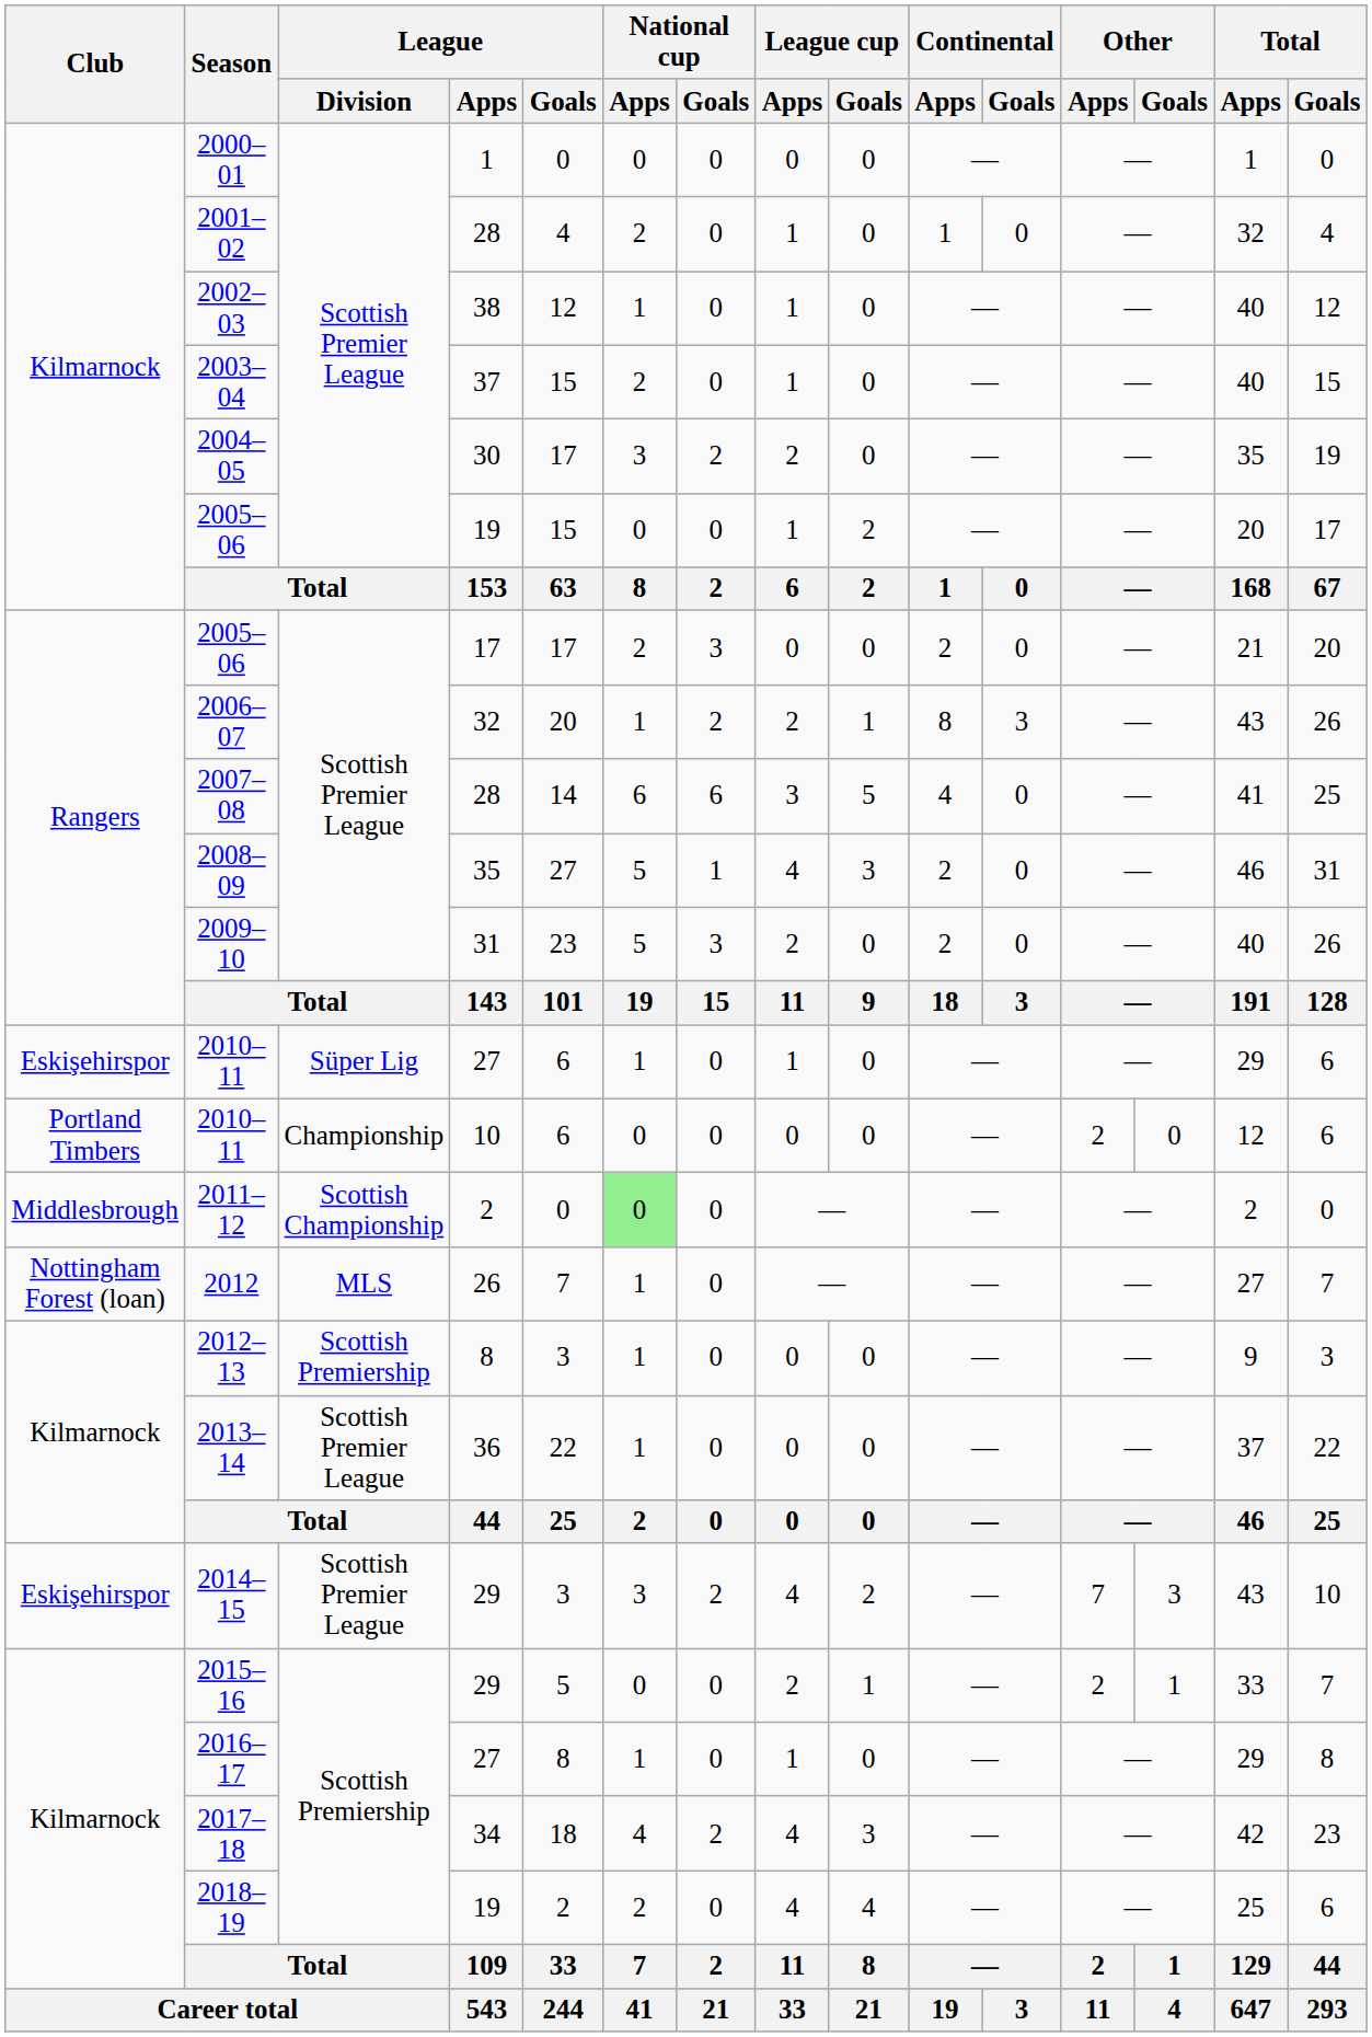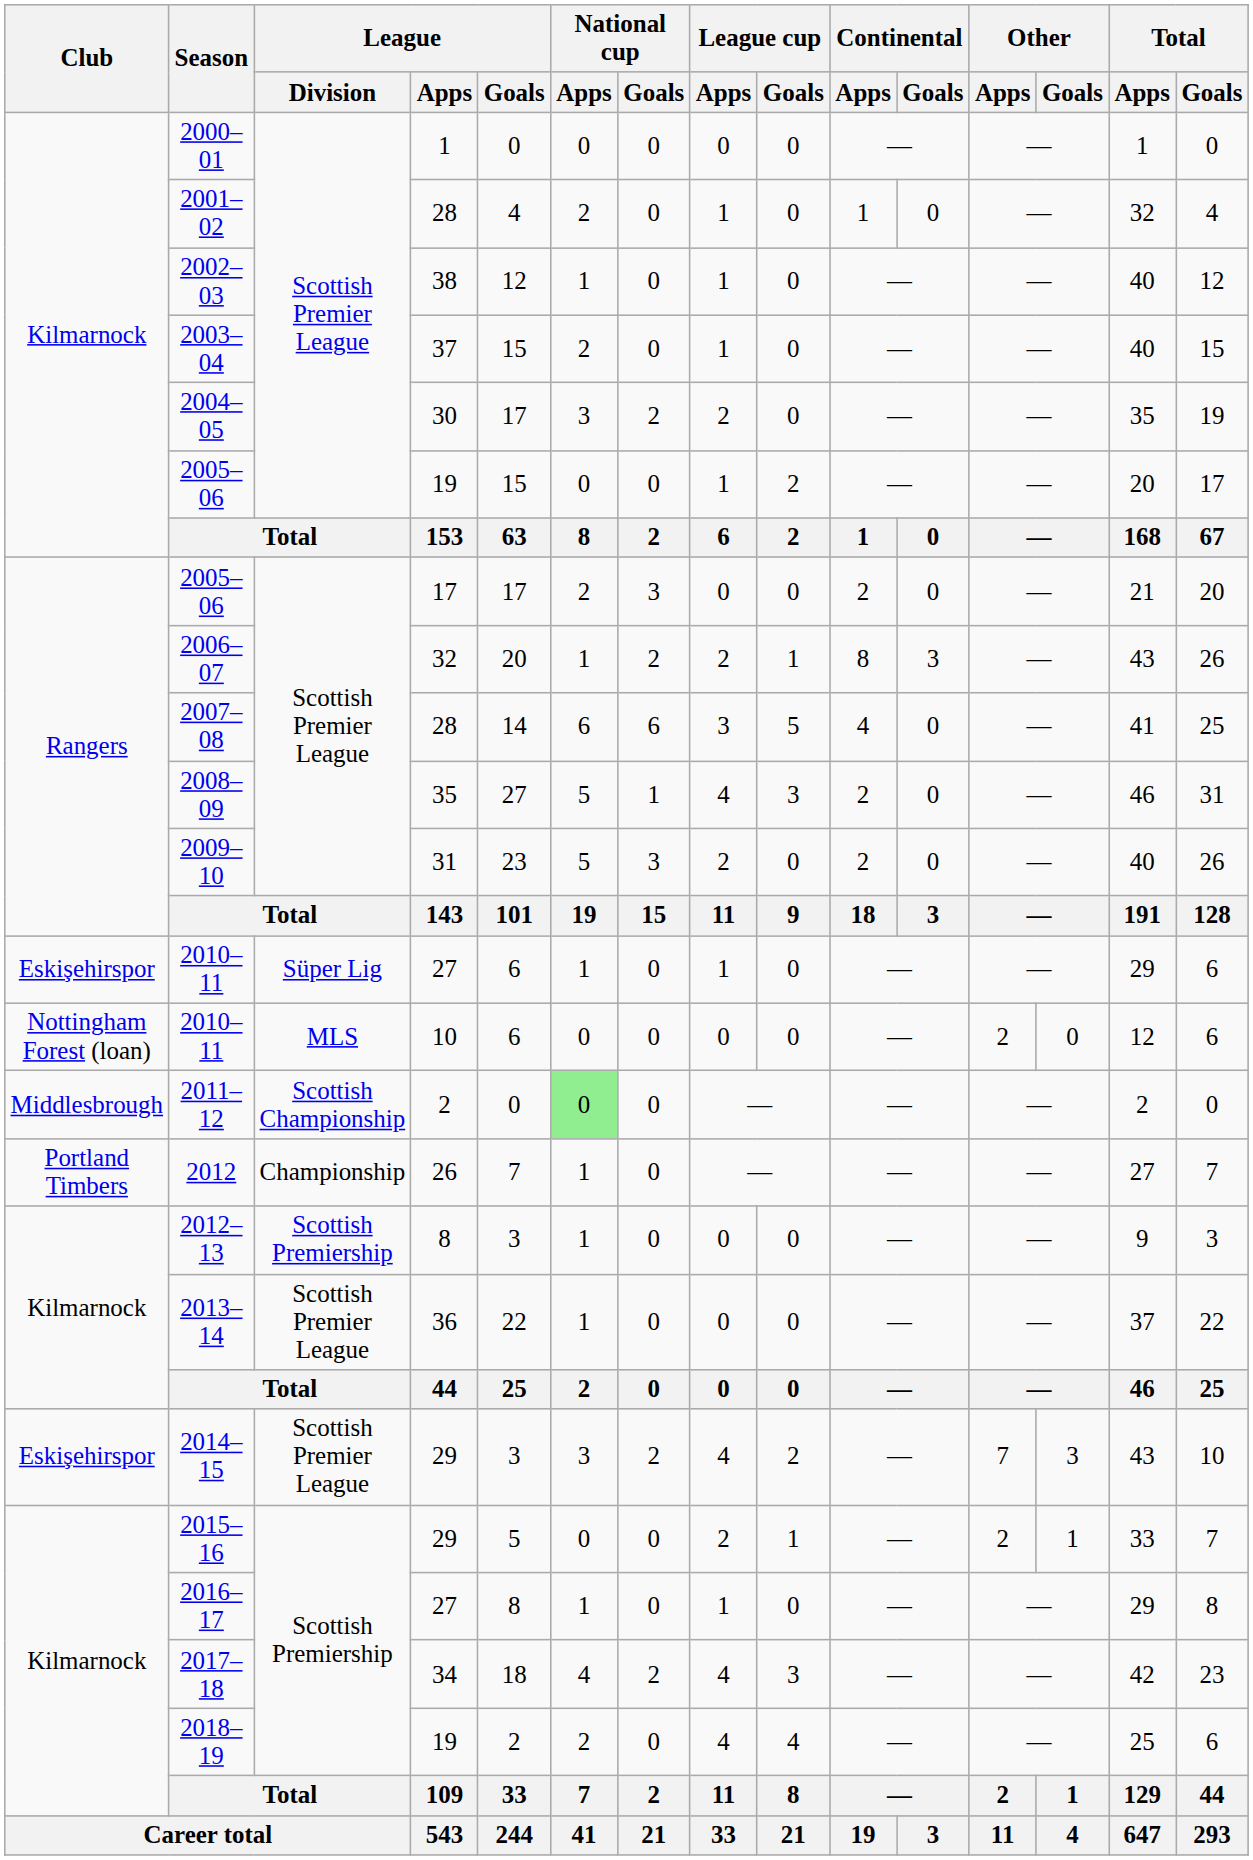2010–11 / 10 | Club: Portland Timbers -> Nottingham Forest (loan)
2010–11 / 10 | League / Division: Championship -> MLS
2012 | Club: Nottingham Forest (loan) -> Portland Timbers
2012 | League / Division: MLS -> Championship
